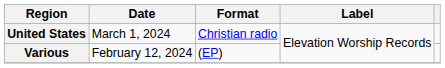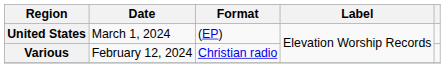United States | Format: Christian radio -> (EP)
Various | Format: (EP) -> Christian radio
